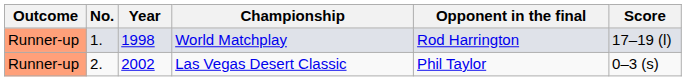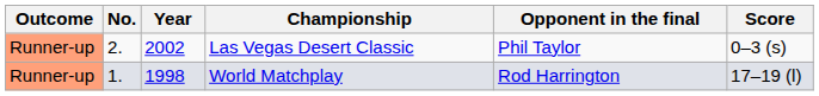rows swapped: World Matchplay <-> Las Vegas Desert Classic
